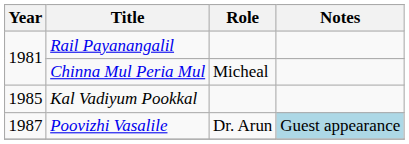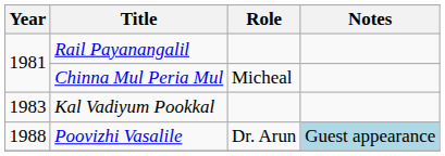Kal Vadiyum Pookkal | Year: 1985 -> 1983
Poovizhi Vasalile | Year: 1987 -> 1988
